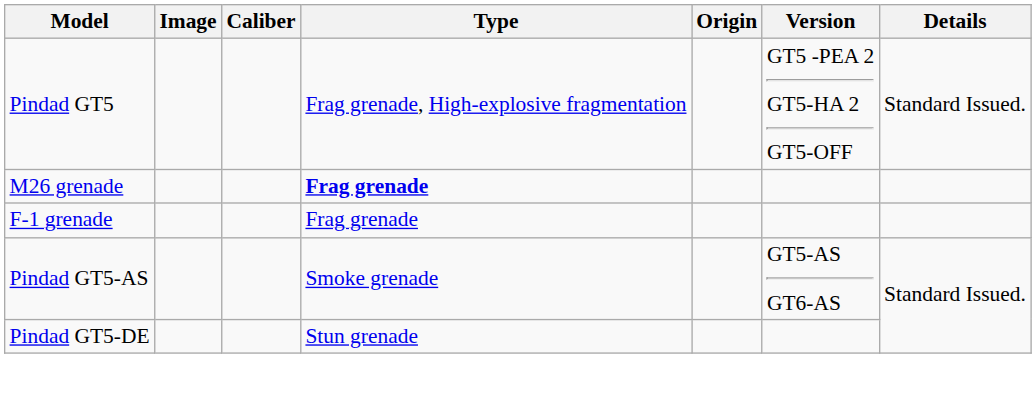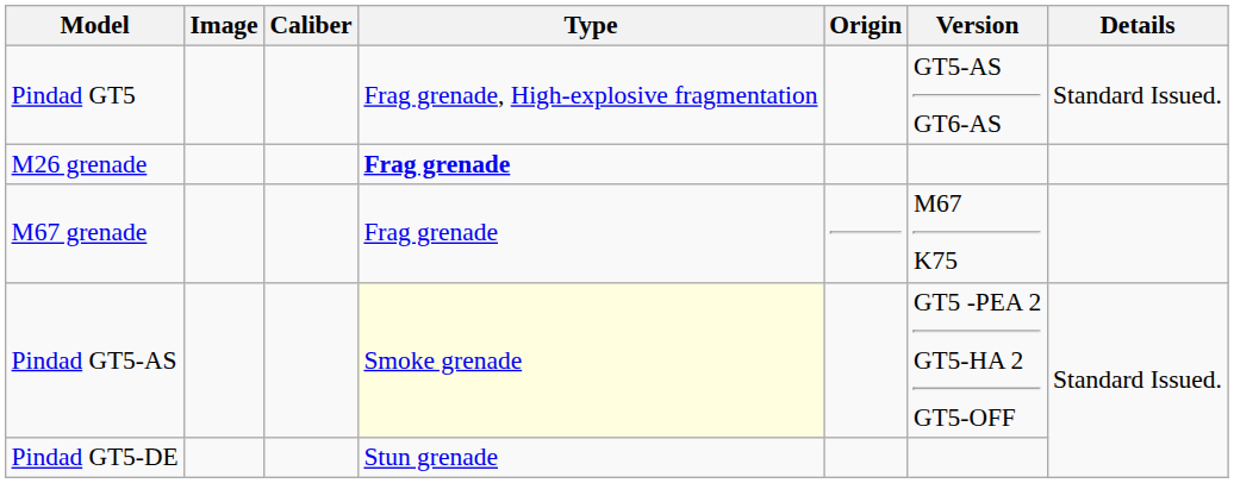Pindad GT5 | Version: GT5 -PEA 2 GT5-HA 2 GT5-OFF -> GT5-AS GT6-AS
+ row: M67 grenade | Frag grenade | M67 K75
- row: F-1 grenade | Frag grenade
Pindad GT5-AS | Type: no background -> lightyellow background
Pindad GT5-AS | Version: GT5-AS GT6-AS -> GT5 -PEA 2 GT5-HA 2 GT5-OFF
